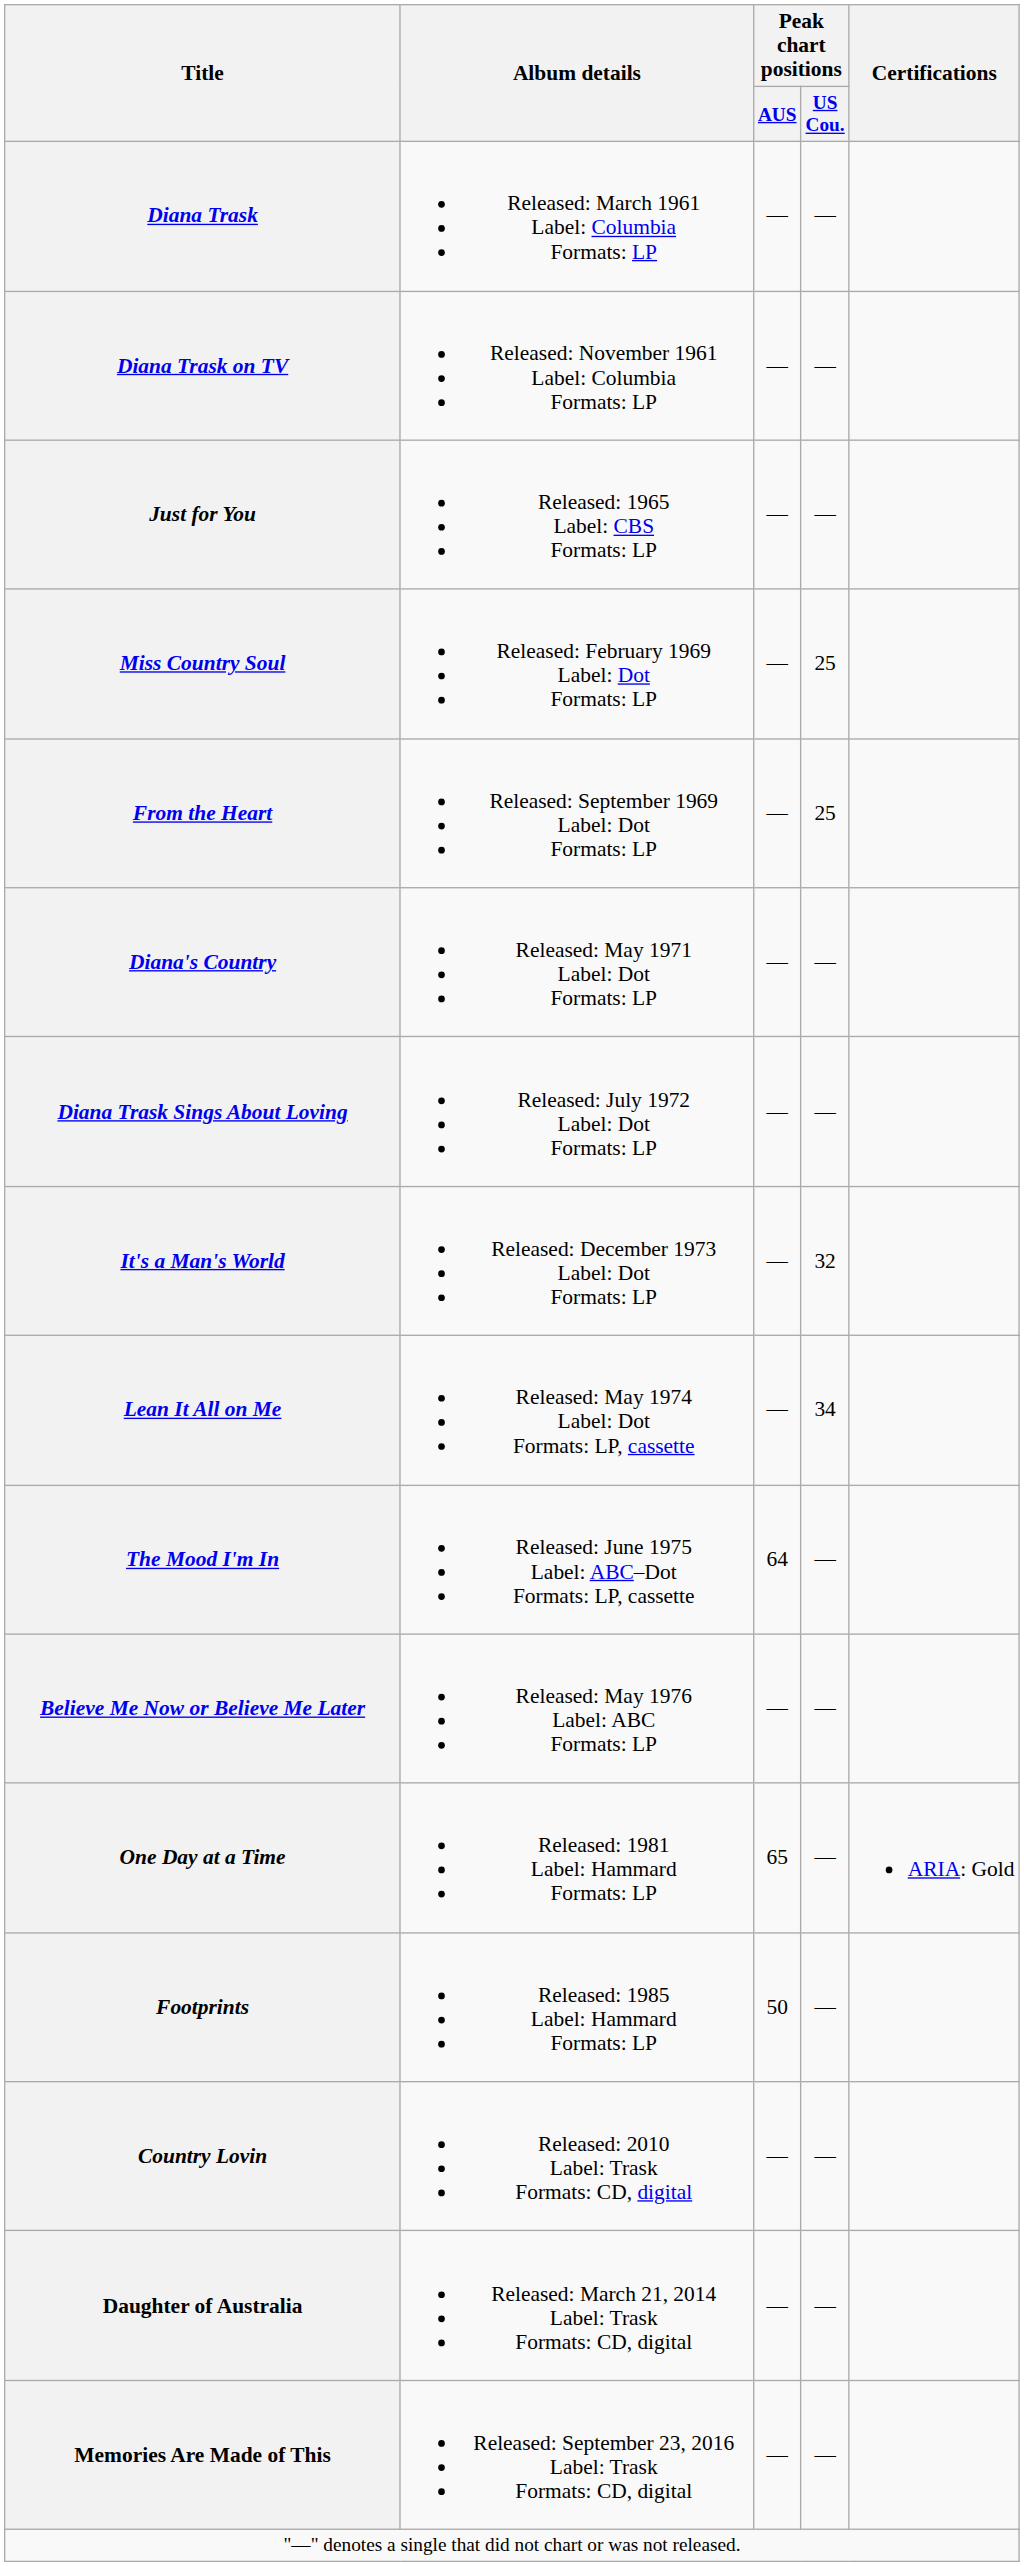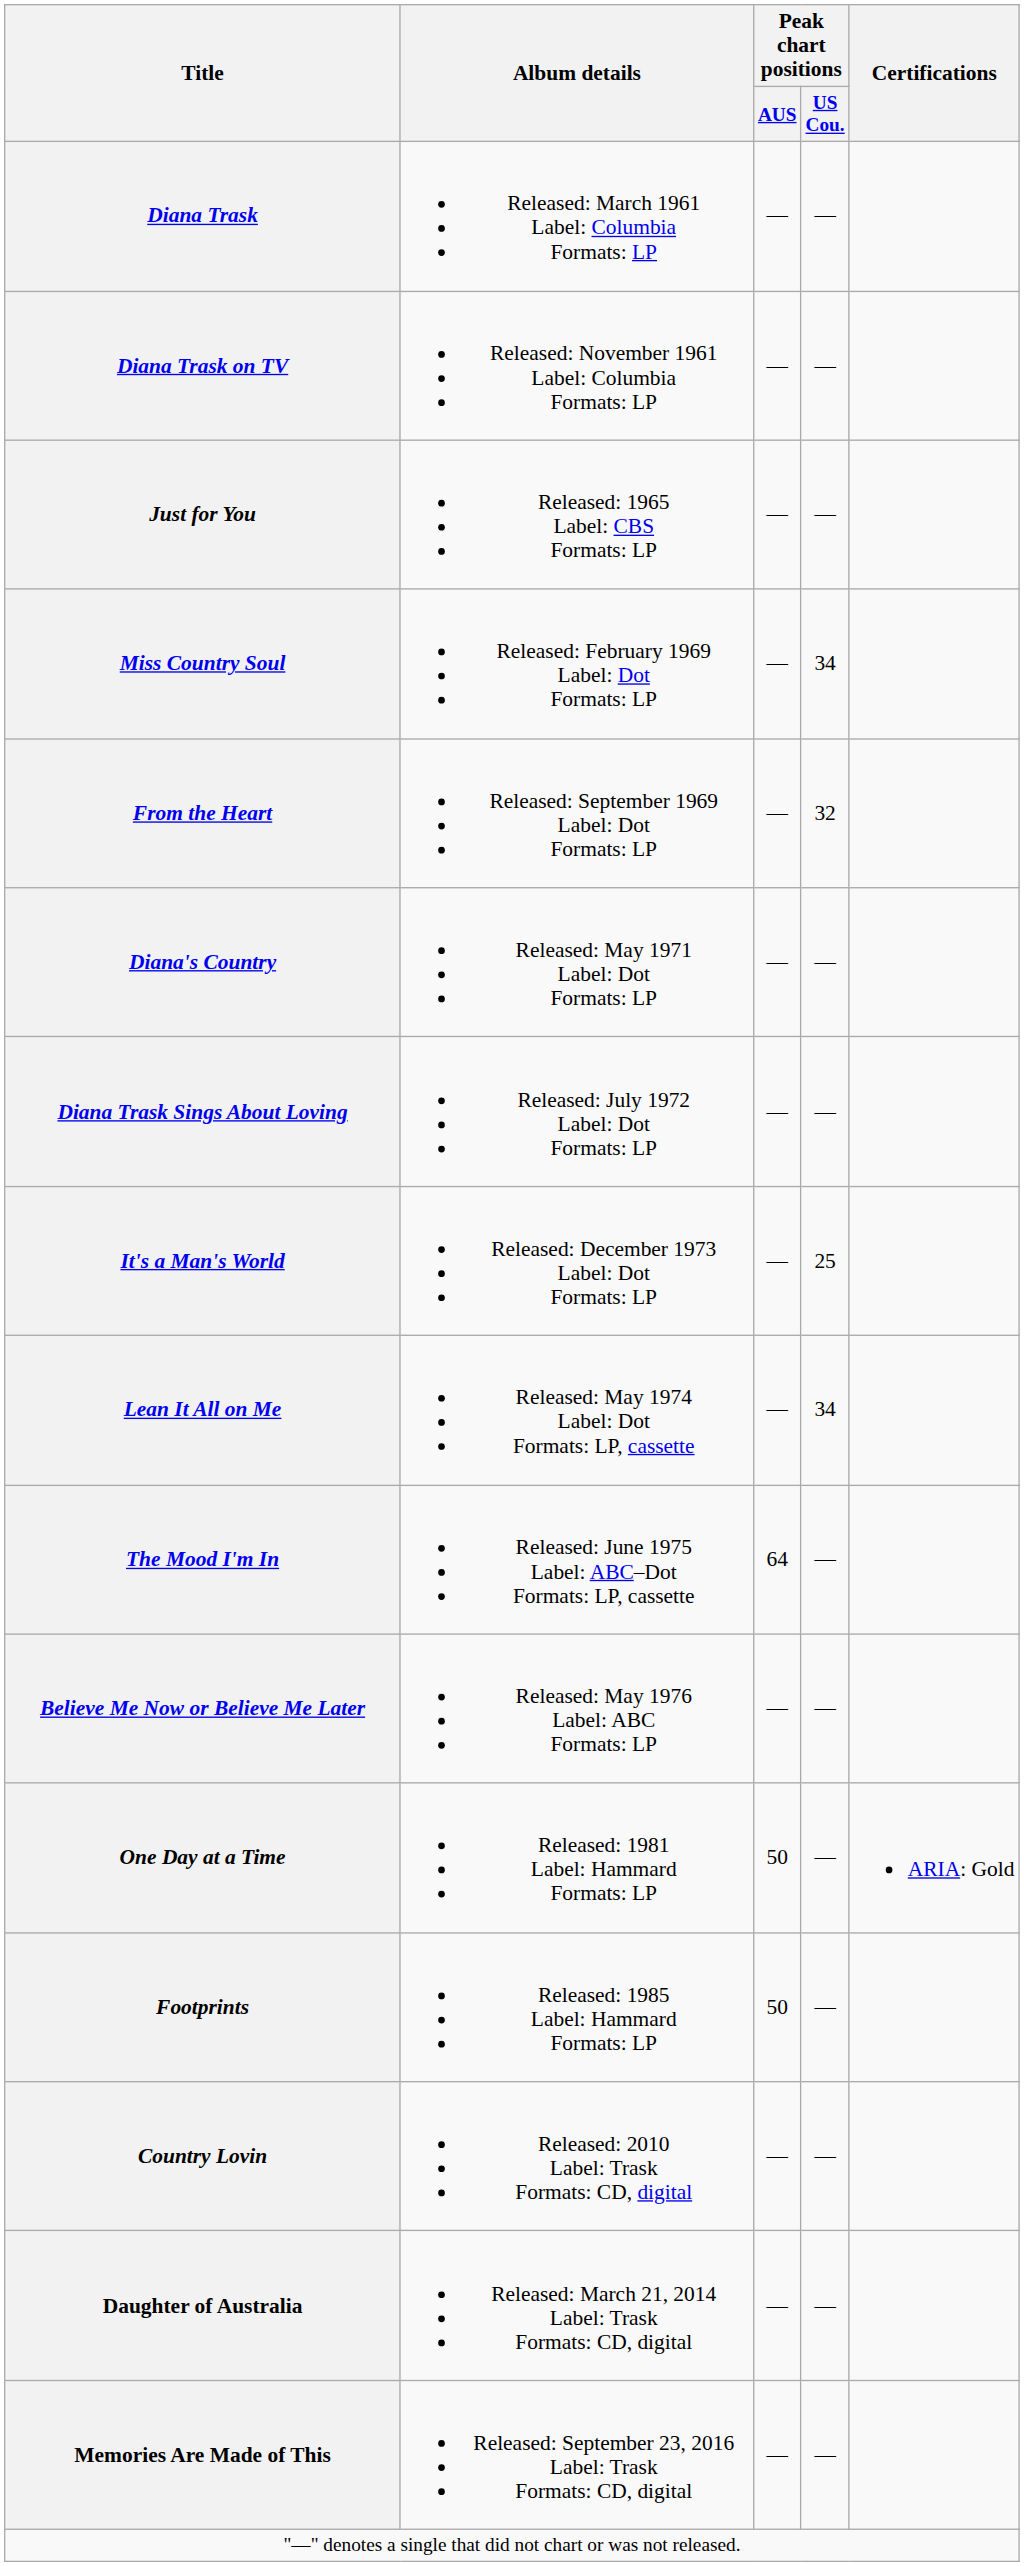Miss Country Soul | Peak chart positions / US Cou.: 25 -> 34
From the Heart | Peak chart positions / US Cou.: 25 -> 32
It's a Man's World | Peak chart positions / US Cou.: 32 -> 25
One Day at a Time | Peak chart positions / AUS: 65 -> 50
